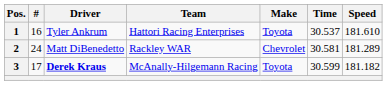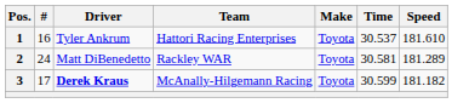2 | Make: Chevrolet -> Toyota
